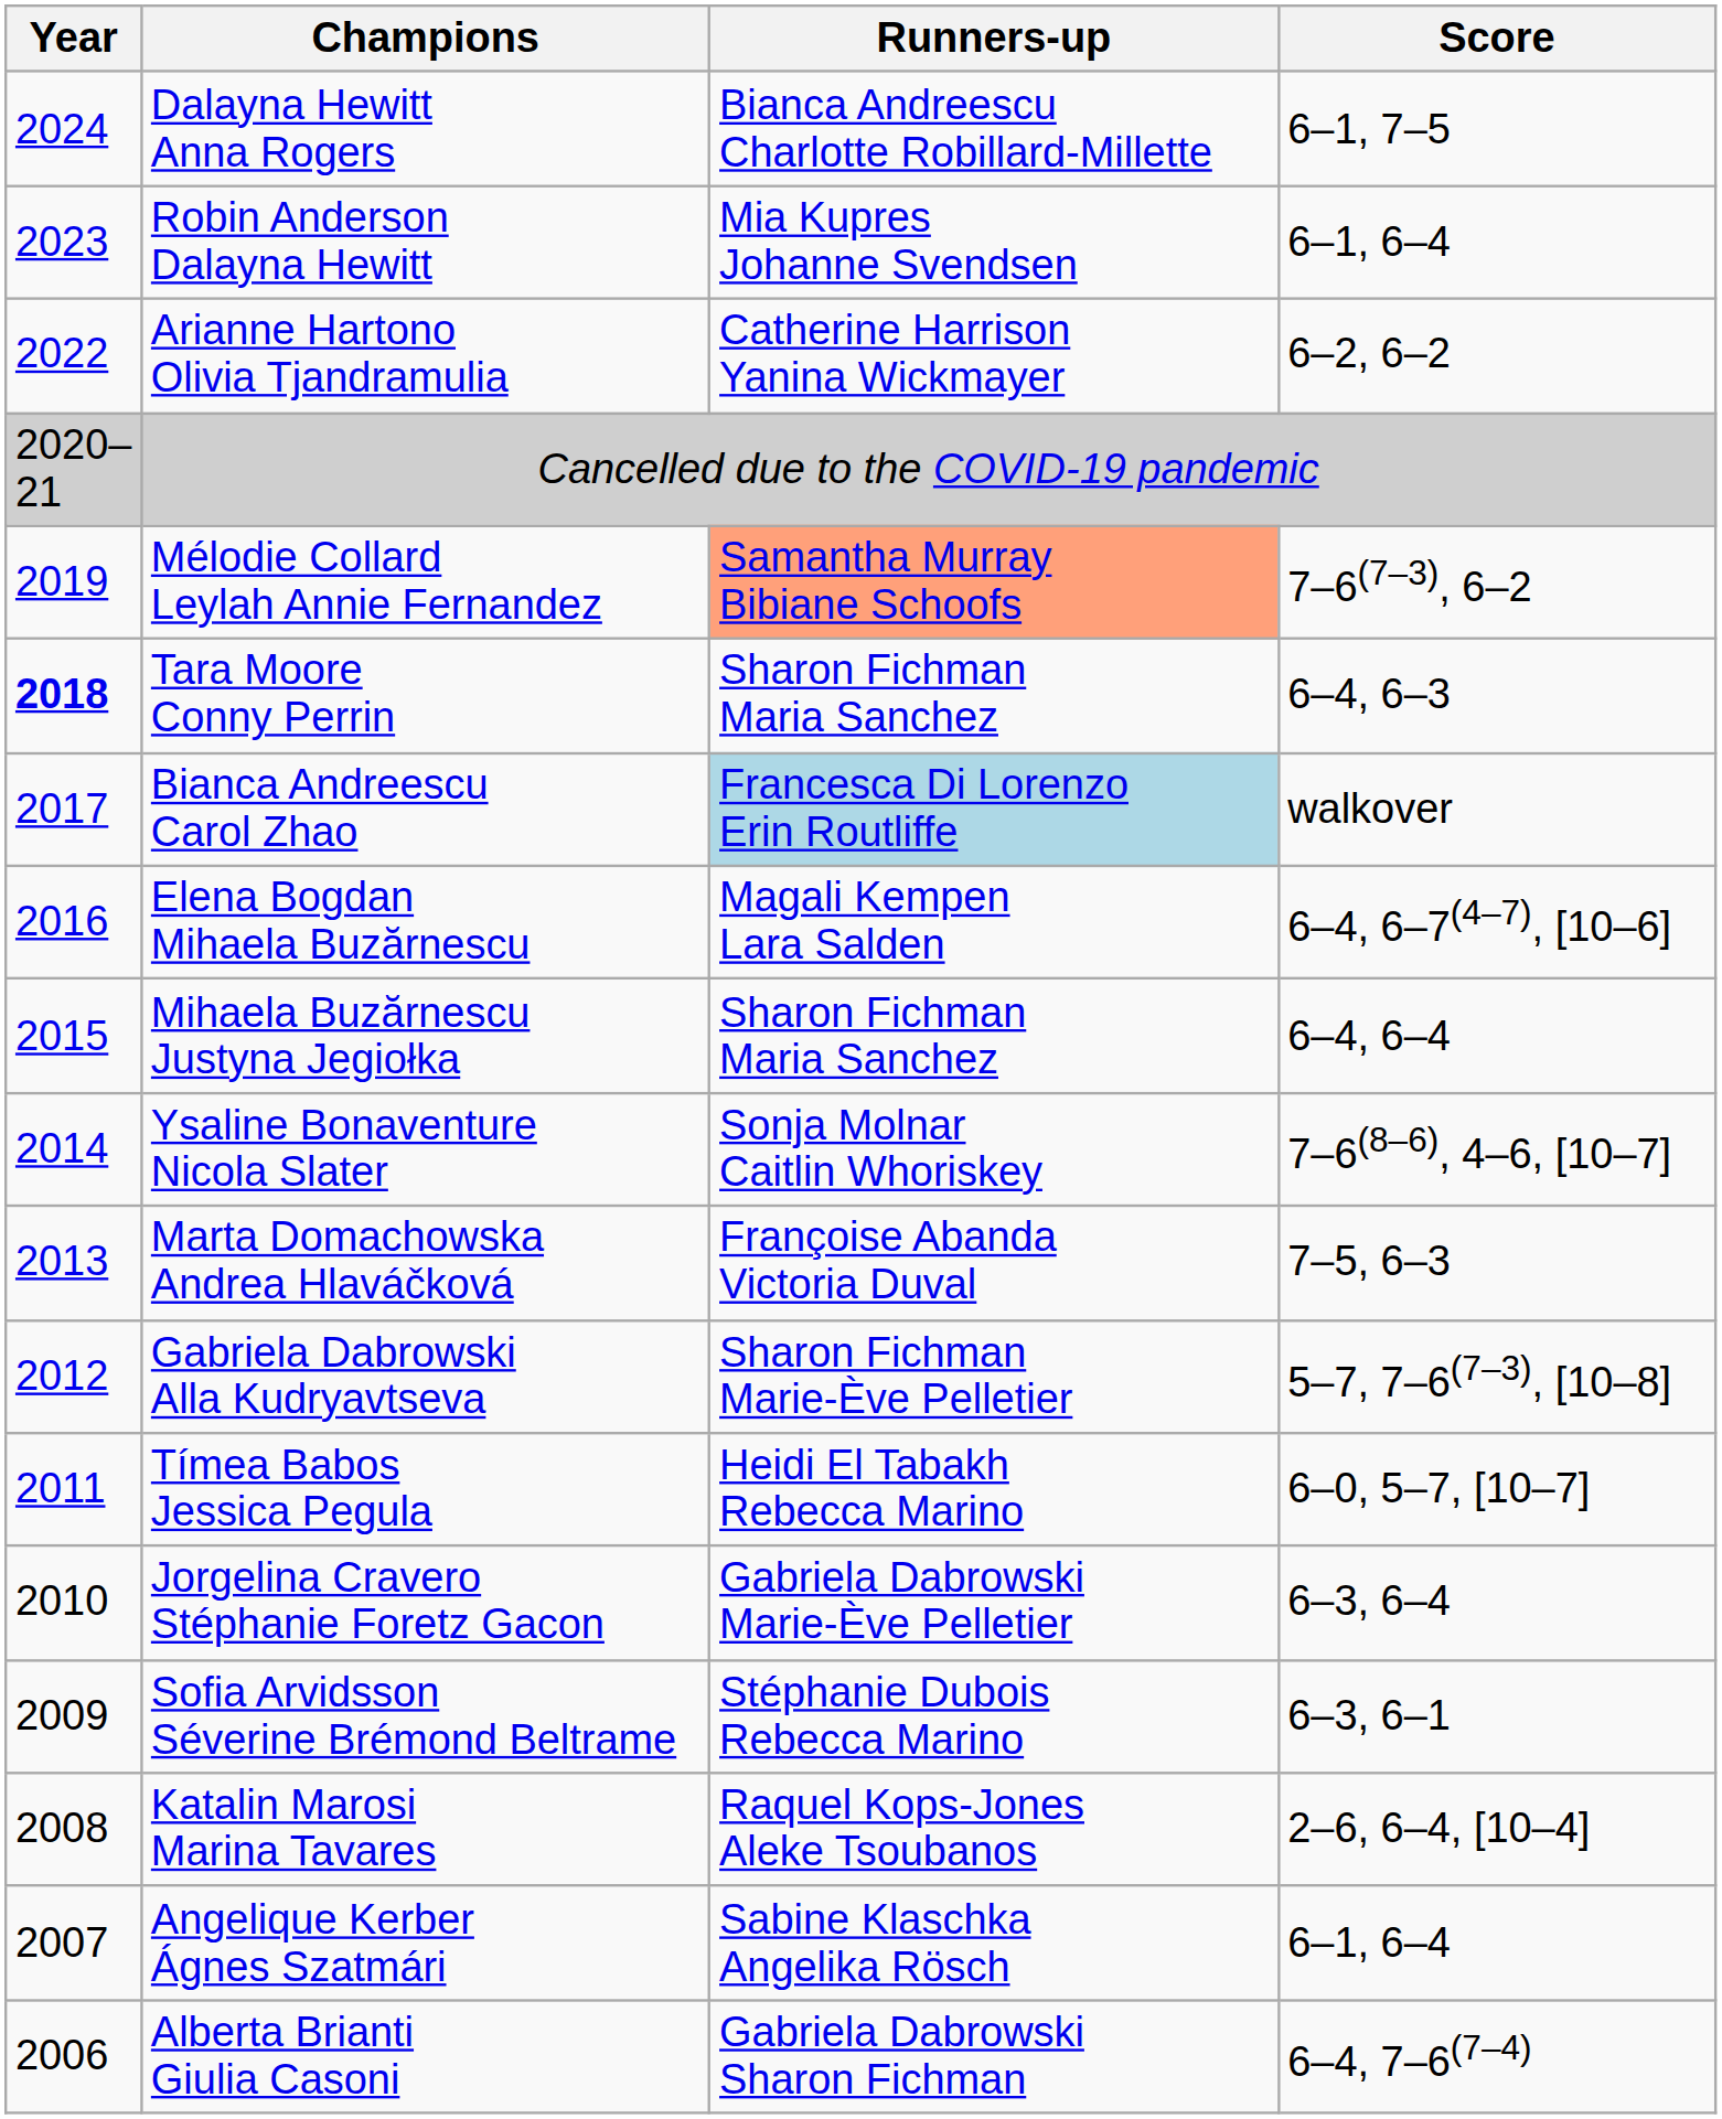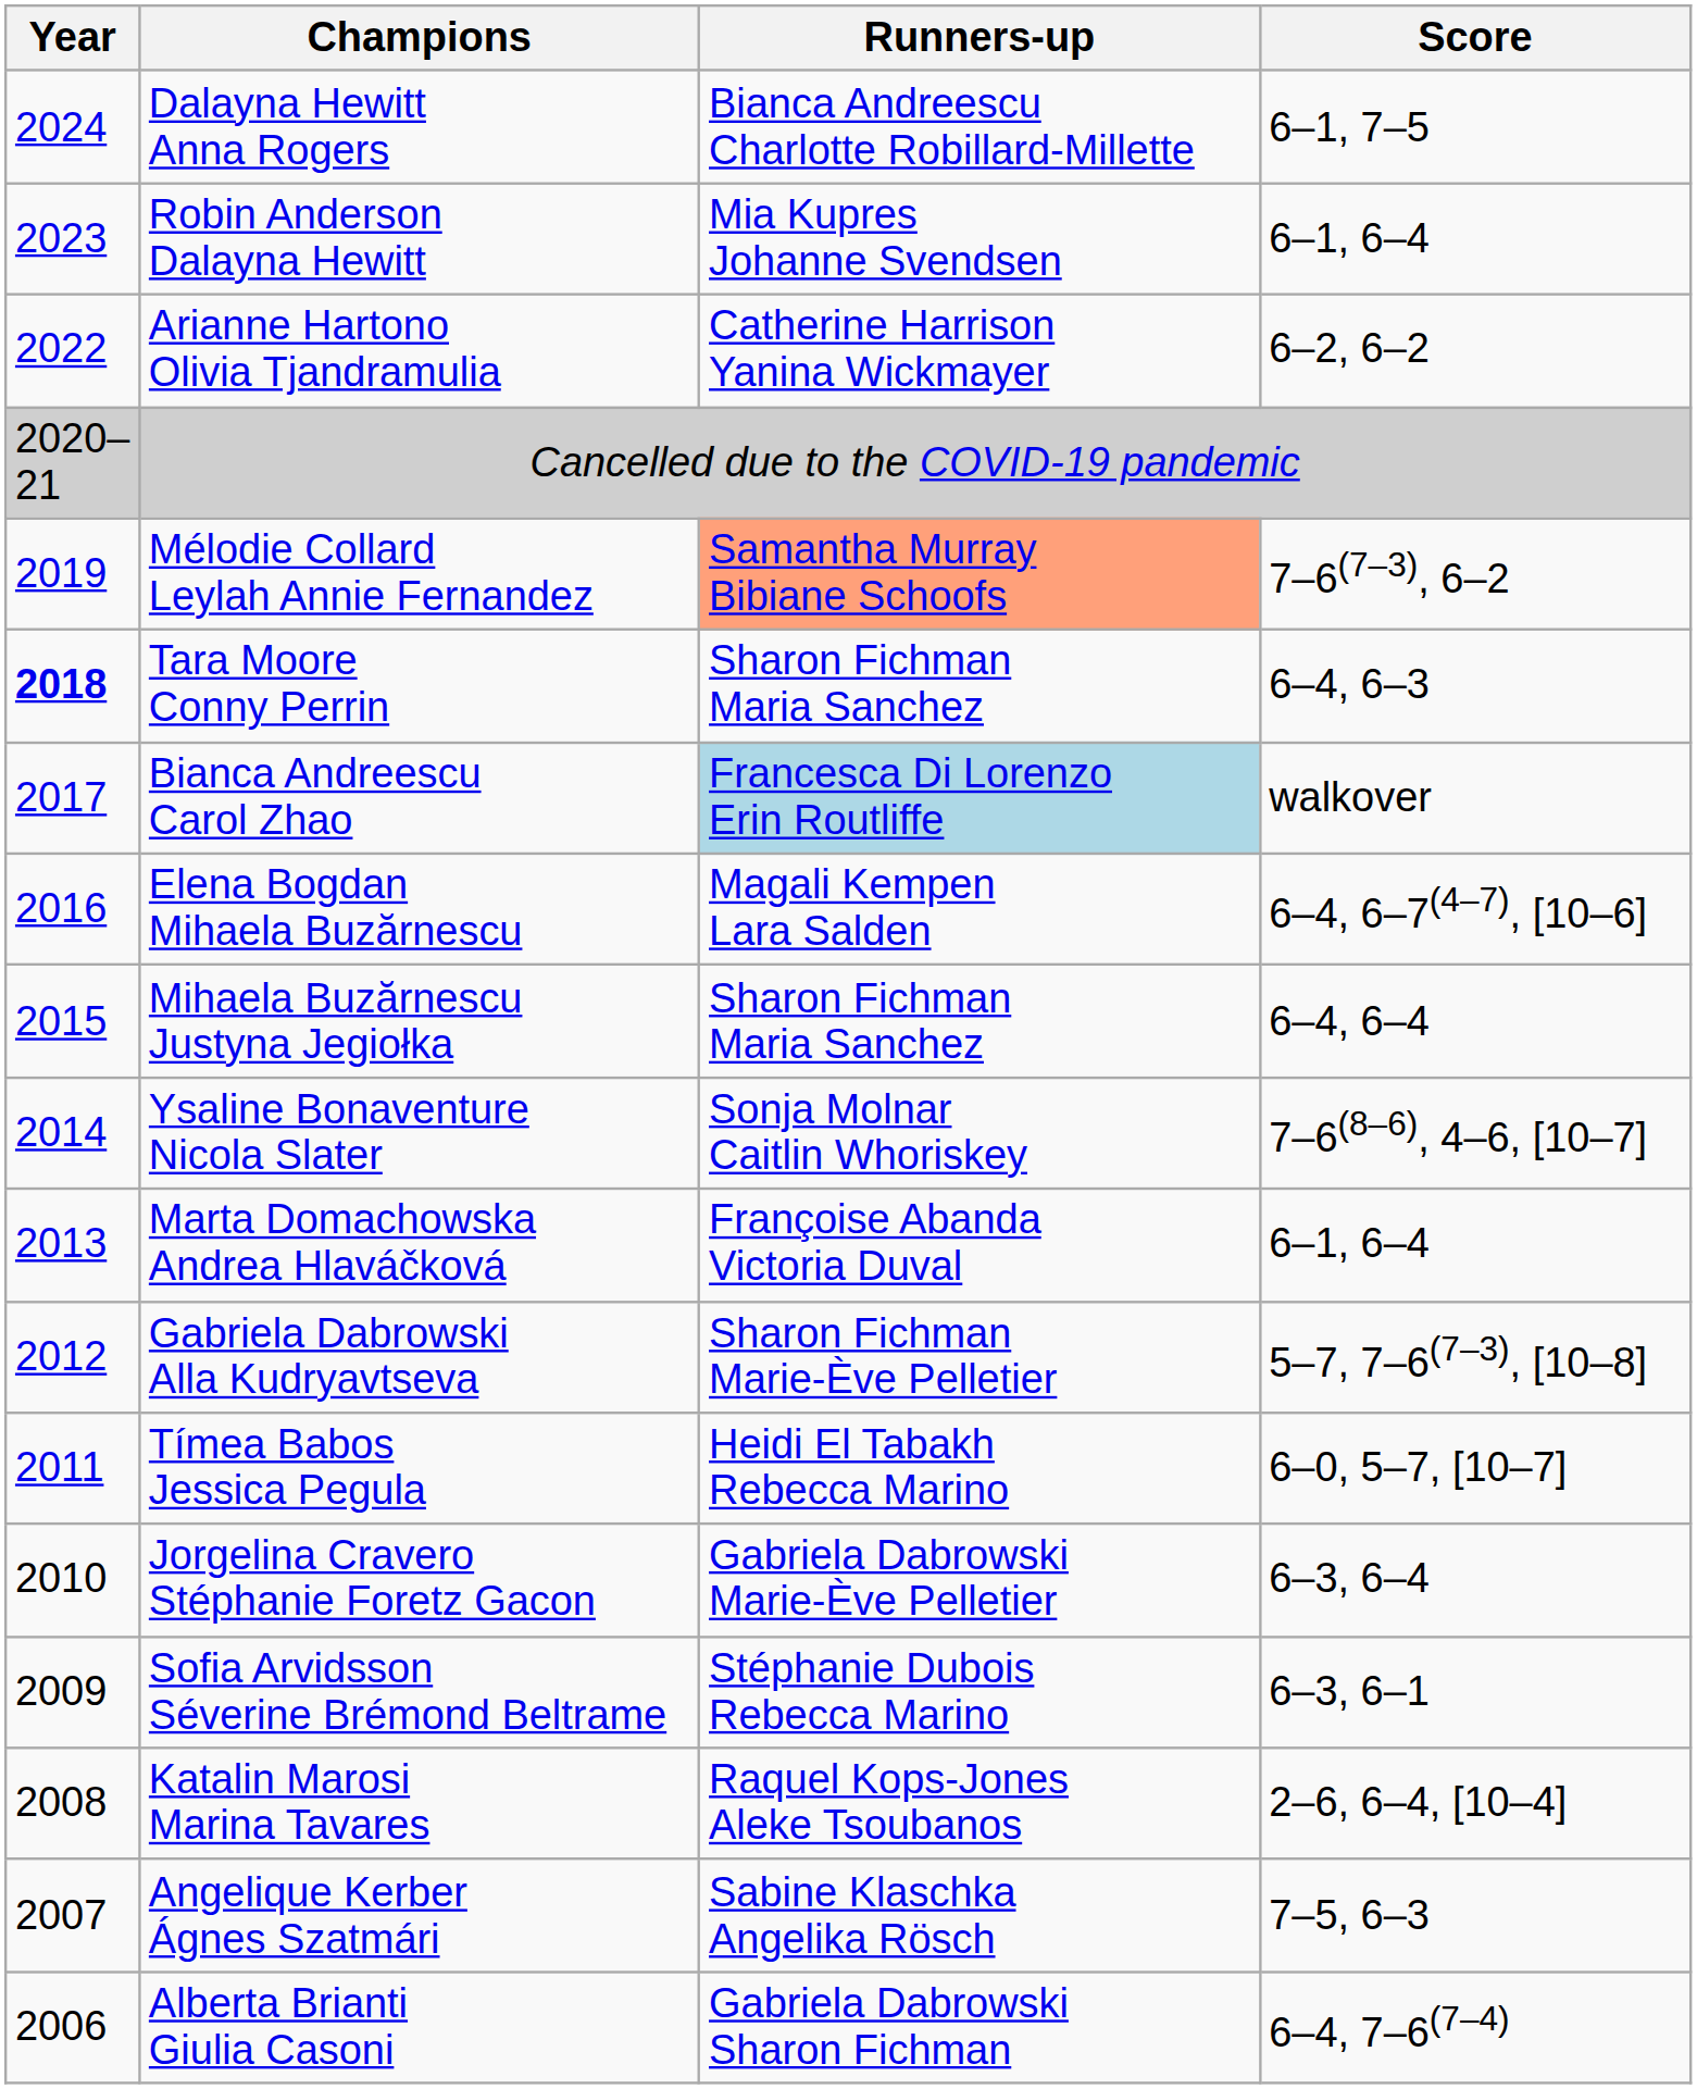Marta Domachowska Andrea Hlaváčková | Score: 7–5, 6–3 -> 6–1, 6–4
Angelique Kerber Ágnes Szatmári | Score: 6–1, 6–4 -> 7–5, 6–3
